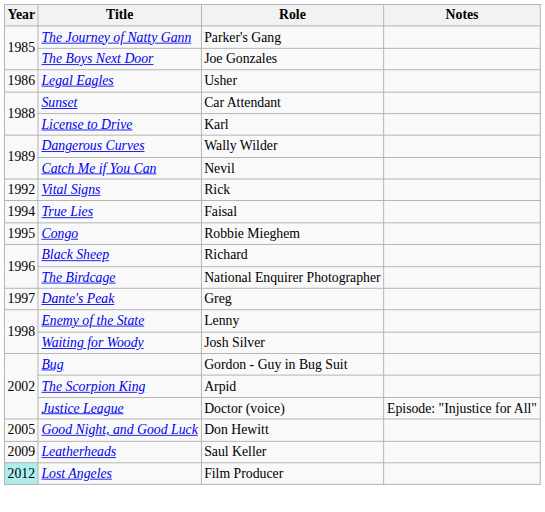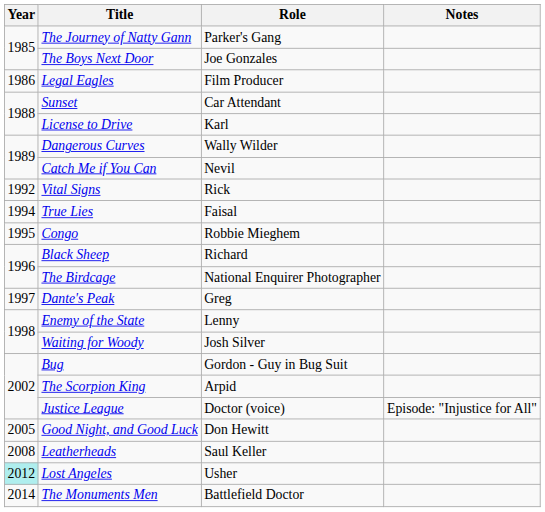Legal Eagles | Role: Usher -> Film Producer
Leatherheads | Year: 2009 -> 2008
Lost Angeles | Role: Film Producer -> Usher
+ row: 2014 | The Monuments Men | Battlefield Doctor
